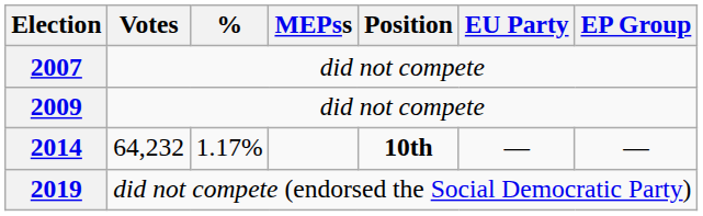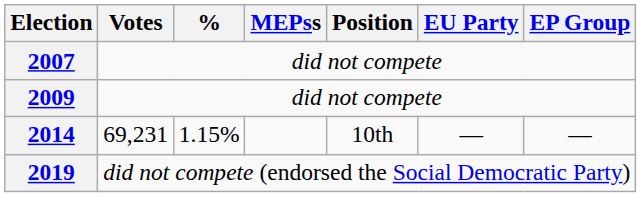2014 | Votes: 64,232 -> 69,231
2014 | %: 1.17% -> 1.15%
2014 | Position: bold -> normal
